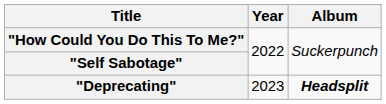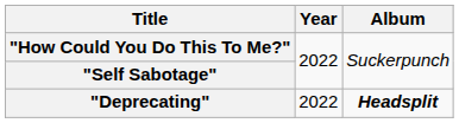"Deprecating" | Year: 2023 -> 2022
